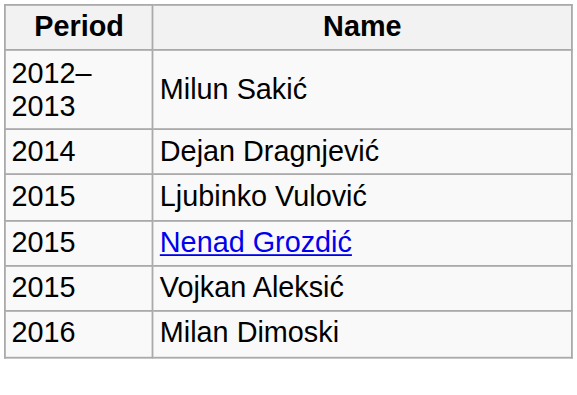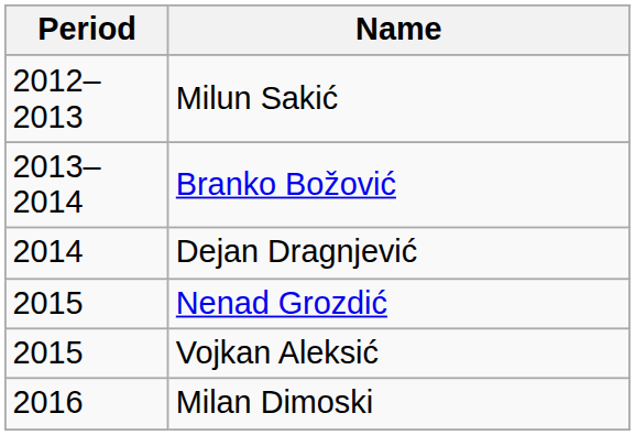+ row: 2013–2014 | Branko Božović
- row: 2015 | Ljubinko Vulović
